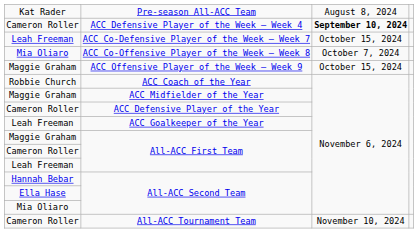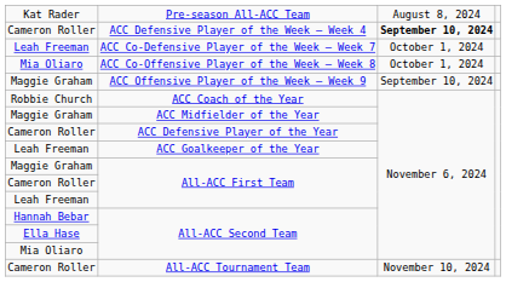ACC Co-Defensive Player of the Week – Week 7 | column 3: October 15, 2024 -> October 1, 2024
ACC Co-Offensive Player of the Week – Week 8 | column 3: October 7, 2024 -> October 1, 2024
ACC Offensive Player of the Week – Week 9 | column 3: October 15, 2024 -> September 10, 2024
